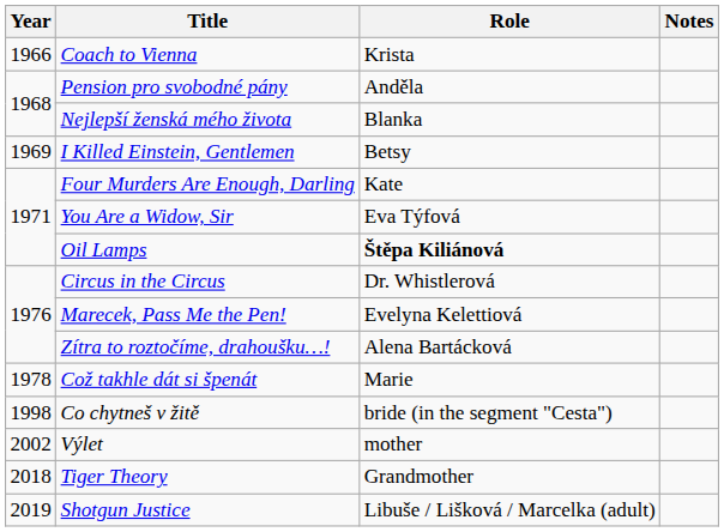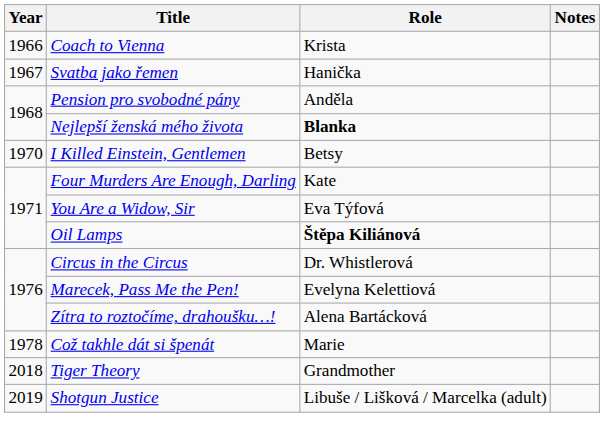+ row: 1967 | Svatba jako řemen | Hanička
Nejlepší ženská mého života | Role: normal -> bold
I Killed Einstein, Gentlemen | Year: 1969 -> 1970
- row: 1998 | Co chytneš v žitě | bride (in the segment "Cesta")
- row: 2002 | Výlet | mother
